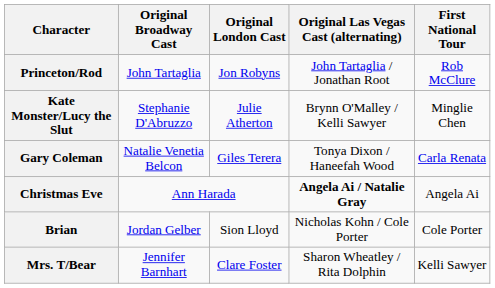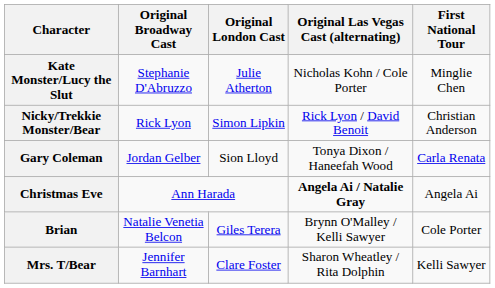- row: Princeton/Rod | John Tartaglia | Jon Robyns | John Tartaglia / Jonathan Root | Rob McClure
Kate Monster/Lucy the Slut | Original Las Vegas Cast (alternating): Brynn O'Malley / Kelli Sawyer -> Nicholas Kohn / Cole Porter
+ row: Nicky/Trekkie Monster/Bear | Rick Lyon | Simon Lipkin | Rick Lyon / David Benoit | Christian Anderson
Gary Coleman | Original Broadway Cast: Natalie Venetia Belcon -> Jordan Gelber
Gary Coleman | Original London Cast: Giles Terera -> Sion Lloyd
Brian | Original Broadway Cast: Jordan Gelber -> Natalie Venetia Belcon
Brian | Original London Cast: Sion Lloyd -> Giles Terera
Brian | Original Las Vegas Cast (alternating): Nicholas Kohn / Cole Porter -> Brynn O'Malley / Kelli Sawyer
